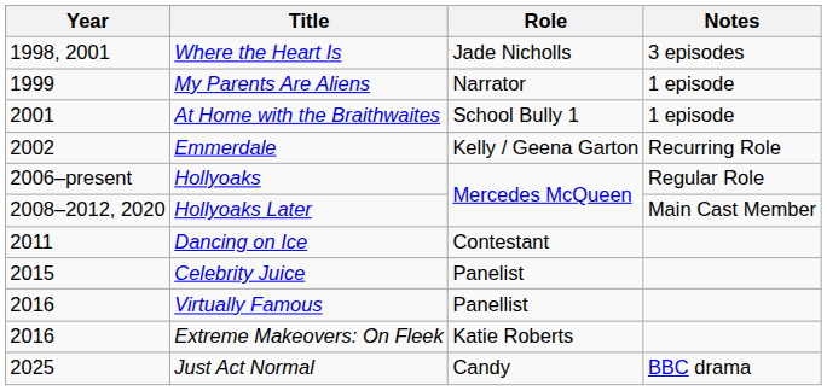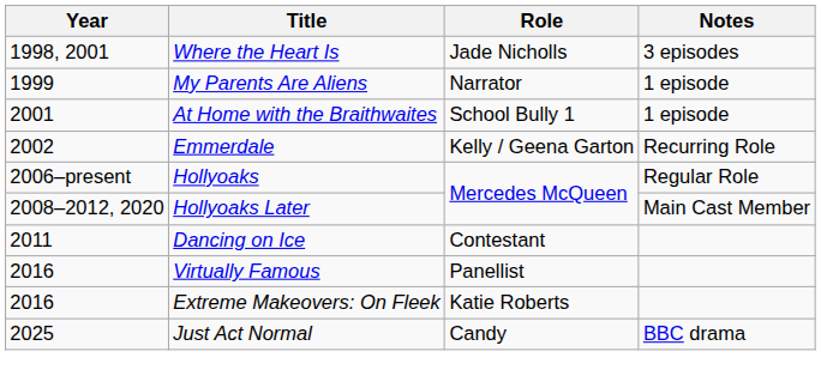- row: 2015 | Celebrity Juice | Panelist
